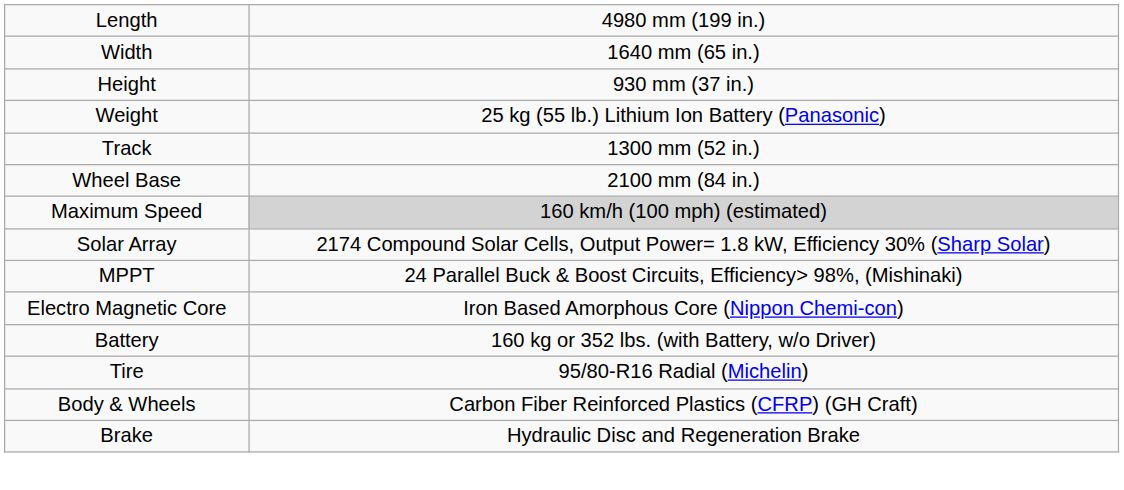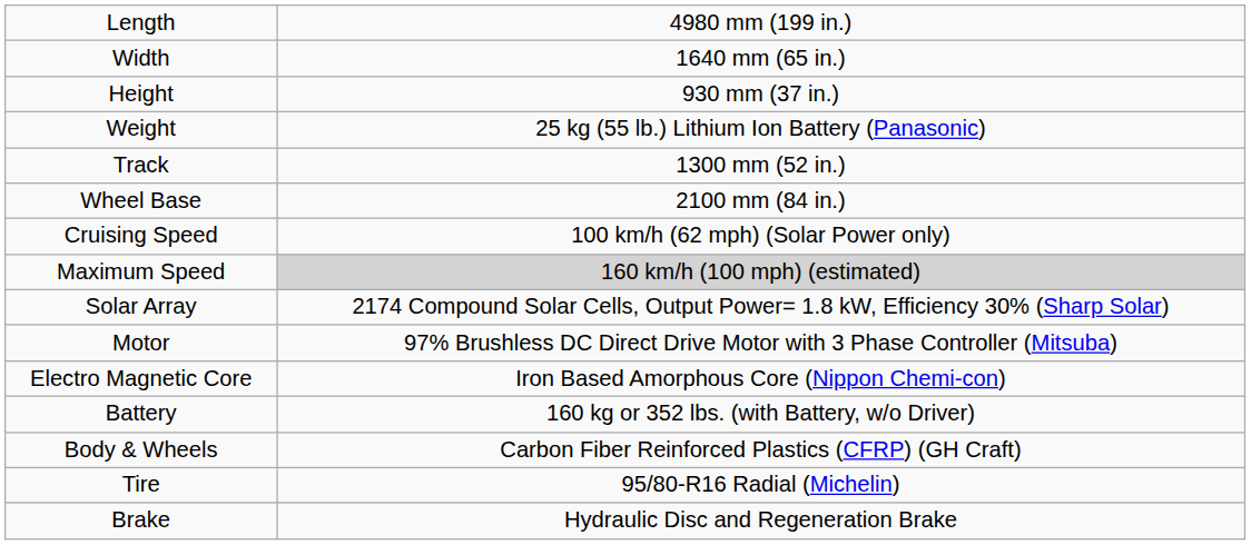+ row: Cruising Speed | 100 km/h (62 mph) (Solar Power only)
- row: MPPT | 24 Parallel Buck & Boost Circuits, Efficiency> 98%, (Mishinaki)
+ row: Motor | 97% Brushless DC Direct Drive Motor with 3 Phase Controller (Mitsuba)
rows swapped: Body & Wheels <-> Tire
